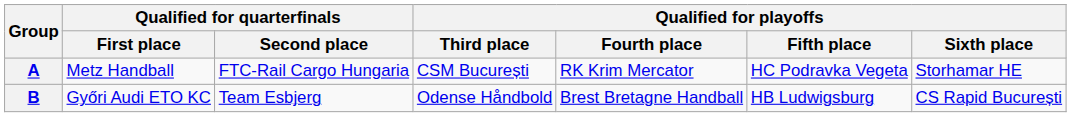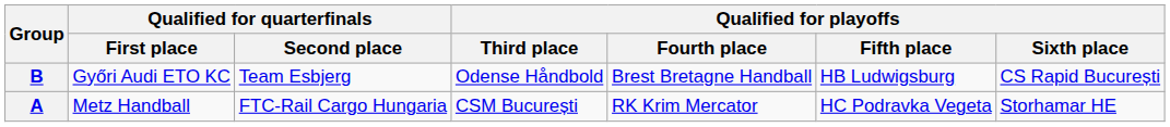rows swapped: A <-> B
